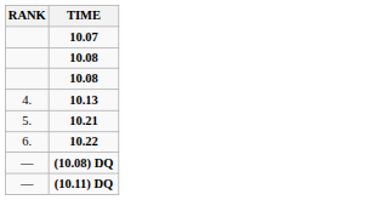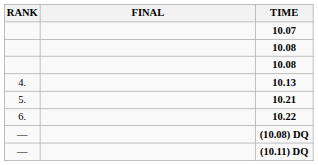+ column: FINAL
